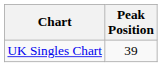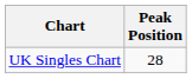UK Singles Chart | Peak Position: 39 -> 28
